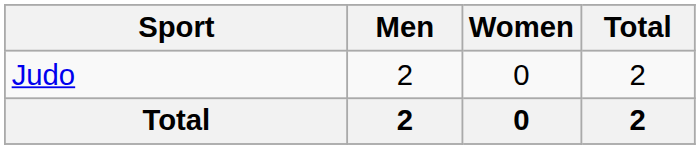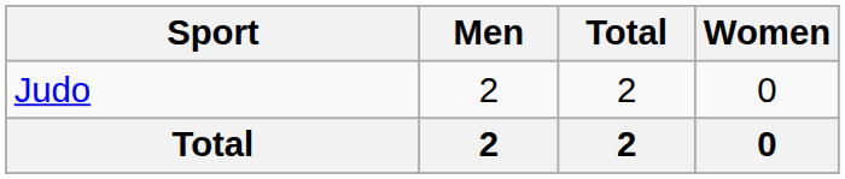columns swapped: Women <-> Total
